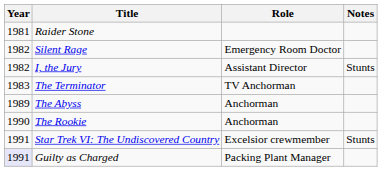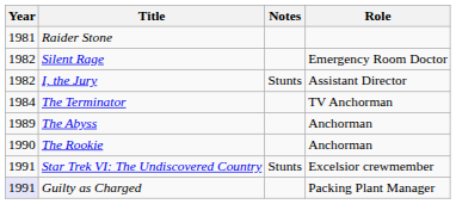columns swapped: Role <-> Notes
The Terminator | Year: 1983 -> 1984
